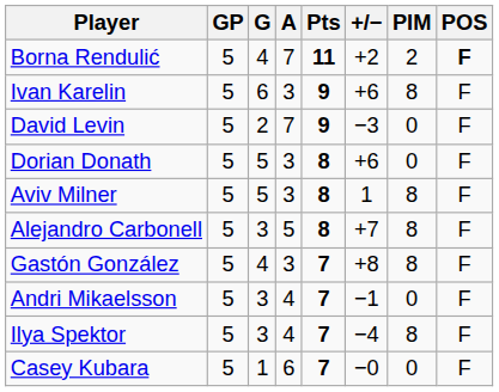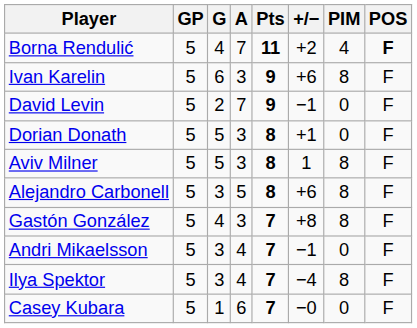Borna Rendulić | PIM: 2 -> 4
David Levin | +/−: −3 -> −1
Dorian Donath | +/−: +6 -> +1
Alejandro Carbonell | +/−: +7 -> +6
